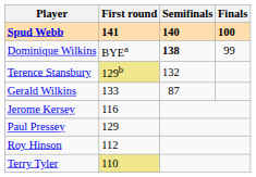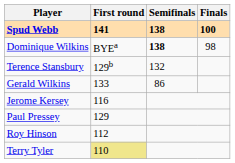Spud Webb | Semifinals: 140 -> 138
Dominique Wilkins | Finals: 99 -> 98
Terence Stansbury | First round: khaki background -> no background
Gerald Wilkins | Semifinals: 87 -> 86
